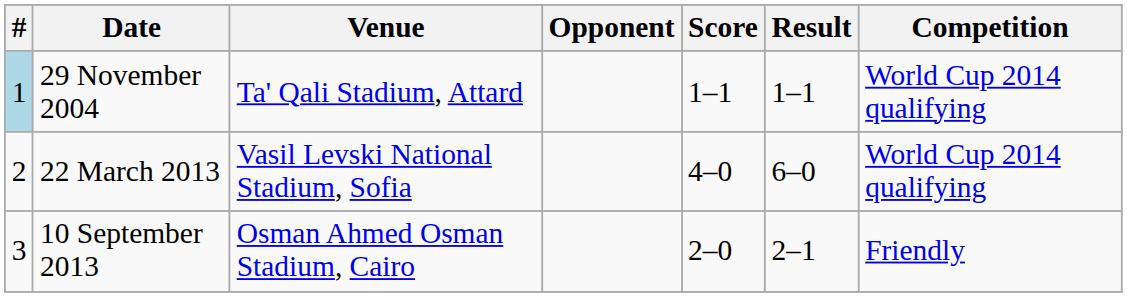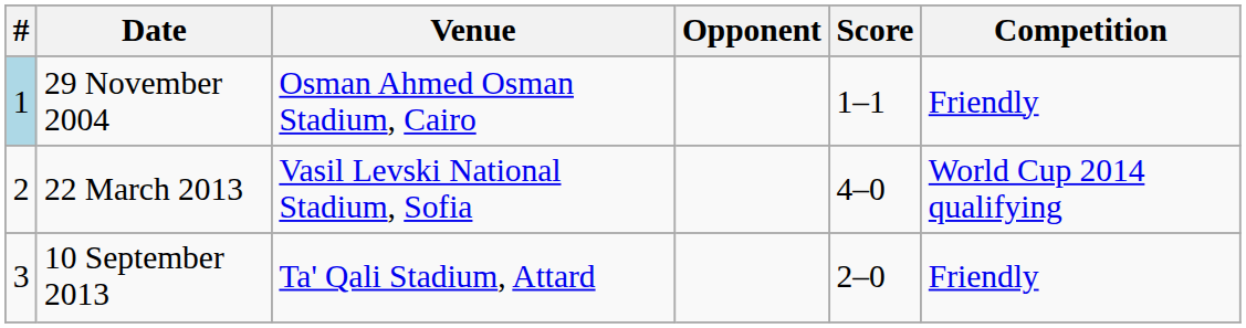- column: Result | 1–1 | 6–0 | 2–1
29 November 2004 | Venue: Ta' Qali Stadium, Attard -> Osman Ahmed Osman Stadium, Cairo
29 November 2004 | Competition: World Cup 2014 qualifying -> Friendly
10 September 2013 | Venue: Osman Ahmed Osman Stadium, Cairo -> Ta' Qali Stadium, Attard
